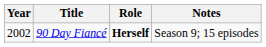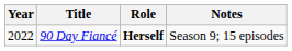90 Day Fiancé | Year: 2002 -> 2022
